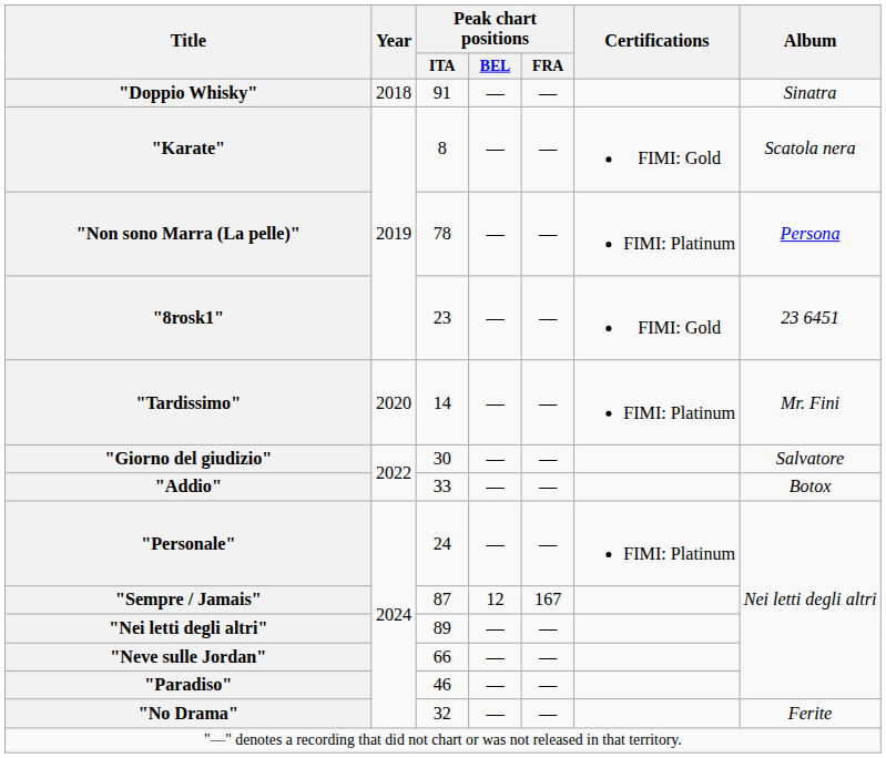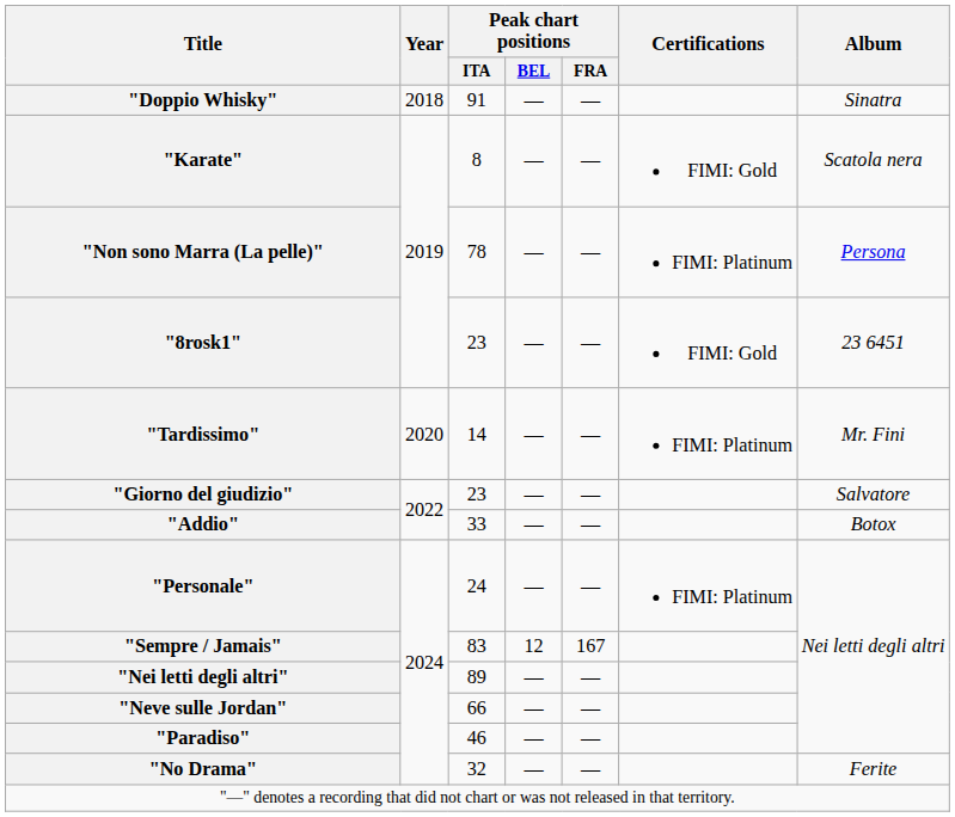"Giorno del giudizio" | Peak chart positions / ITA: 30 -> 23
"Sempre / Jamais" | Peak chart positions / ITA: 87 -> 83
